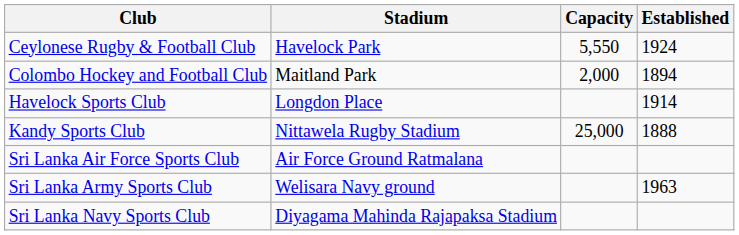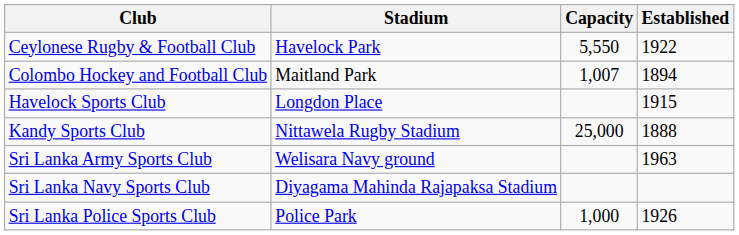Ceylonese Rugby & Football Club | Established: 1924 -> 1922
Colombo Hockey and Football Club | Capacity: 2,000 -> 1,007
Havelock Sports Club | Established: 1914 -> 1915
- row: Sri Lanka Air Force Sports Club | Air Force Ground Ratmalana
+ row: Sri Lanka Police Sports Club | Police Park | 1,000 | 1926
